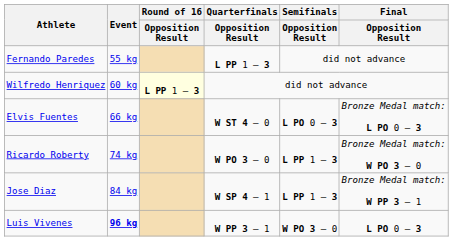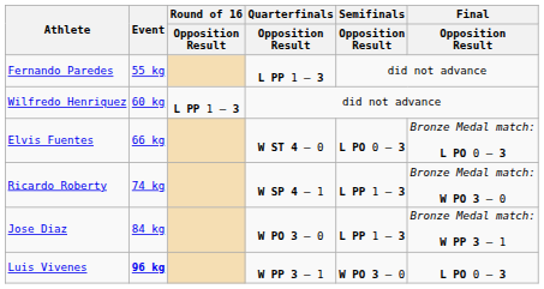Wilfredo Henriquez | Round of 16 / Opposition Result: lightyellow background -> no background
Ricardo Roberty | Quarterfinals / Opposition Result: W PO 3 – 0 -> W SP 4 – 1
Jose Diaz | Quarterfinals / Opposition Result: W SP 4 – 1 -> W PO 3 – 0
